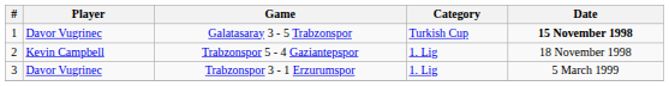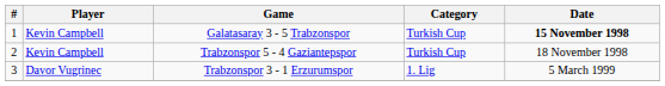Galatasaray 3 - 5 Trabzonspor | Player: Davor Vugrinec -> Kevin Campbell
Trabzonspor 5 - 4 Gaziantepspor | Category: 1. Lig -> Turkish Cup
